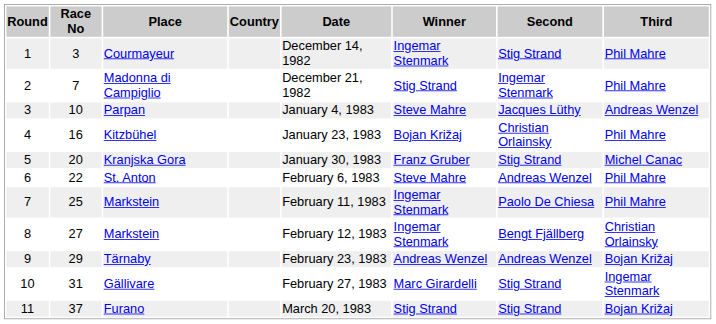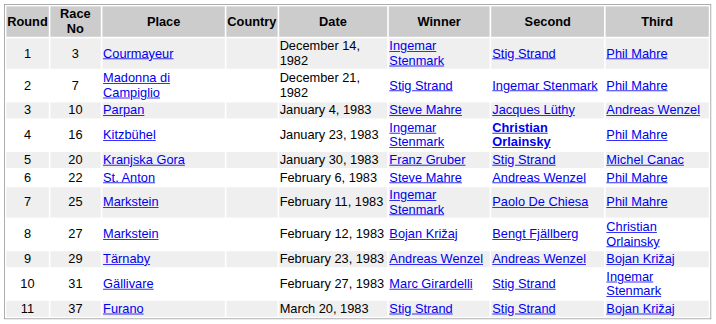Kitzbühel | Winner: Bojan Križaj -> Ingemar Stenmark
Kitzbühel | Second: normal -> bold
8 / Markstein | Winner: Ingemar Stenmark -> Bojan Križaj
